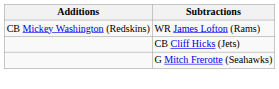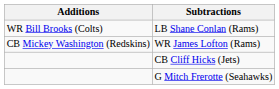+ row: WR Bill Brooks (Colts) | LB Shane Conlan (Rams)
